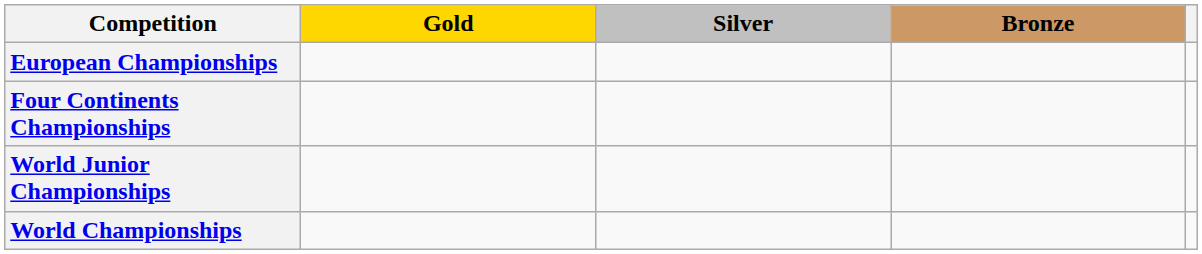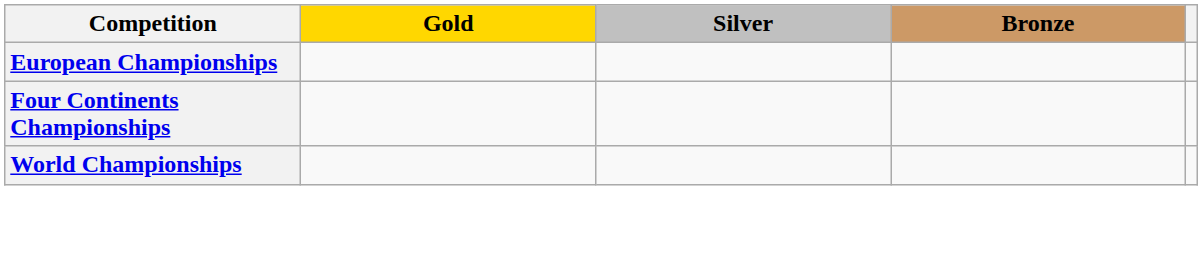- row: World Junior Championships
